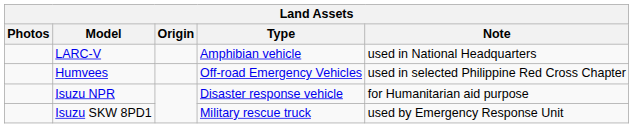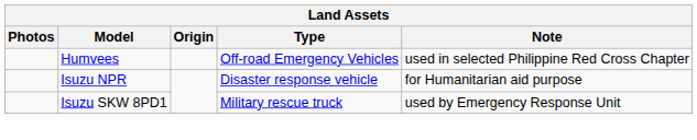- row: LARC-V | Amphibian vehicle | used in National Headquarters
